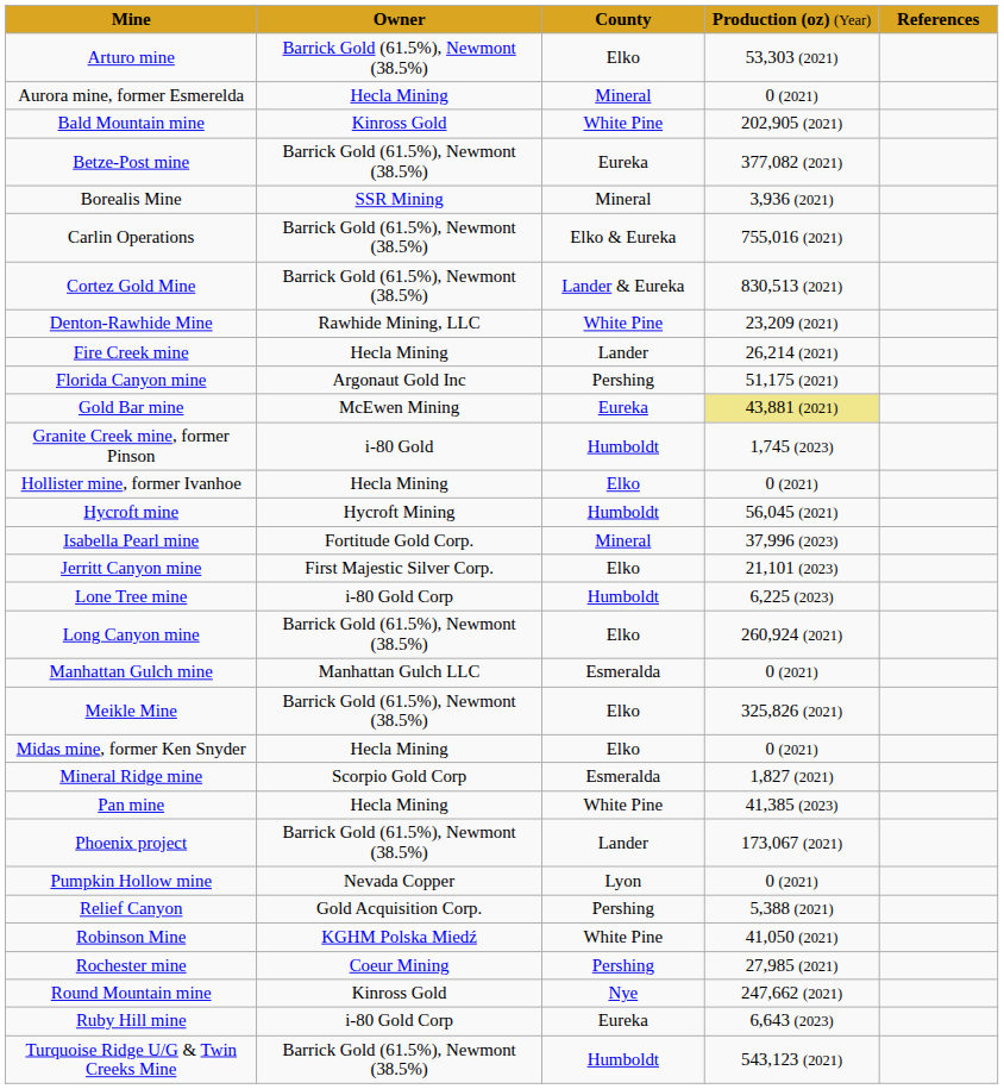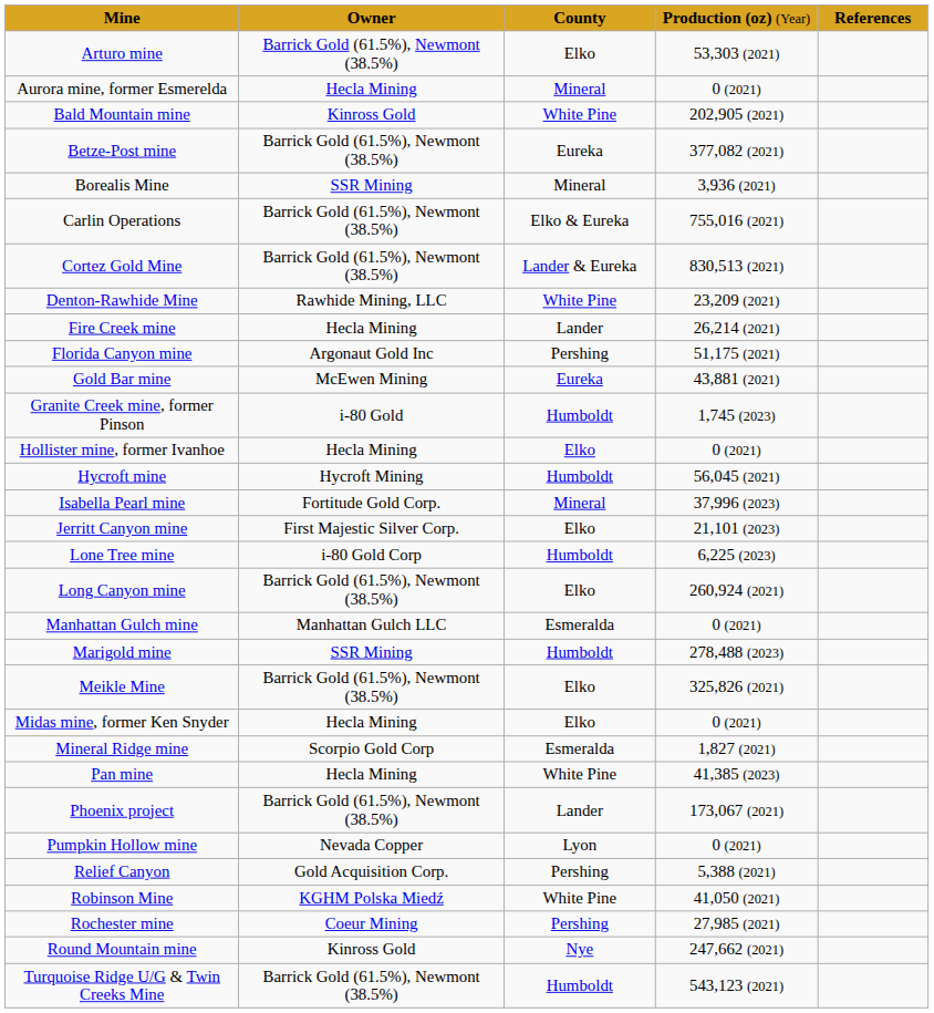Gold Bar mine | column 4: khaki background -> no background
+ row: Marigold mine | SSR Mining | Humboldt | 278,488 (2023)
- row: Ruby Hill mine | i-80 Gold Corp | Eureka | 6,643 (2023)
